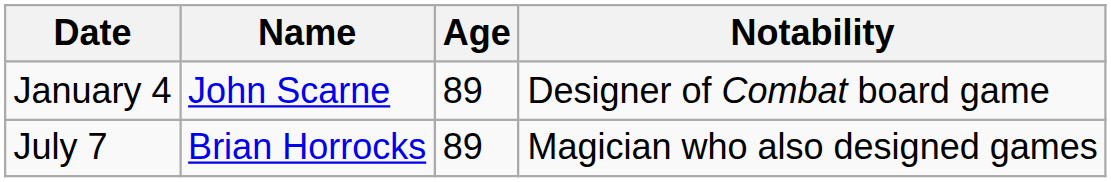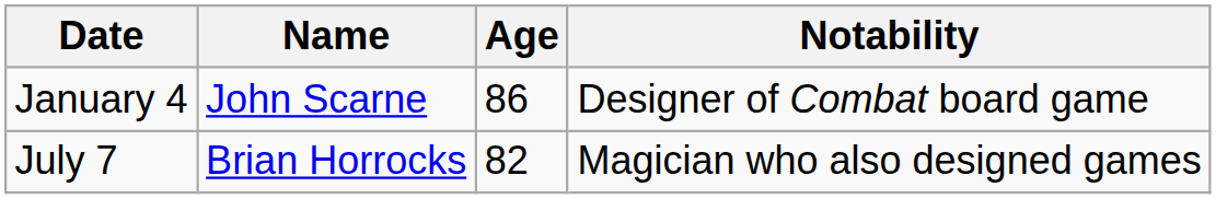January 4 | Age: 89 -> 86
July 7 | Age: 89 -> 82
